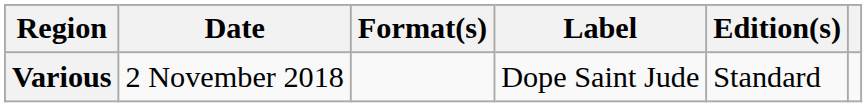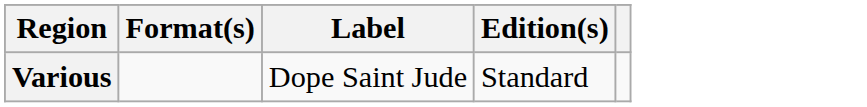- column: Date | 2 November 2018
